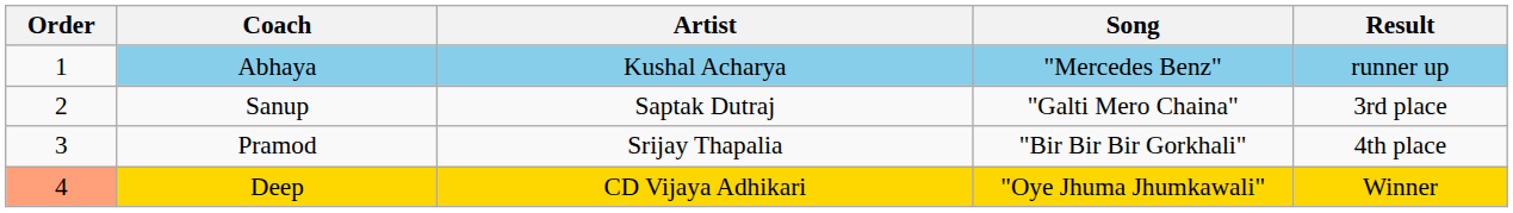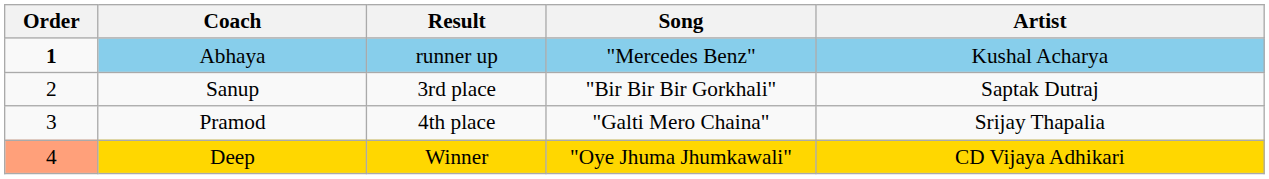columns swapped: Artist <-> Result
Abhaya | Order: normal -> bold
Sanup | Song: "Galti Mero Chaina" -> "Bir Bir Bir Gorkhali"
Pramod | Song: "Bir Bir Bir Gorkhali" -> "Galti Mero Chaina"
